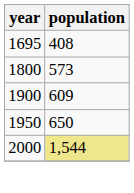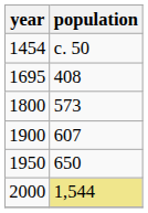+ row: 1454 | c. 50
1900 | population: 609 -> 607
